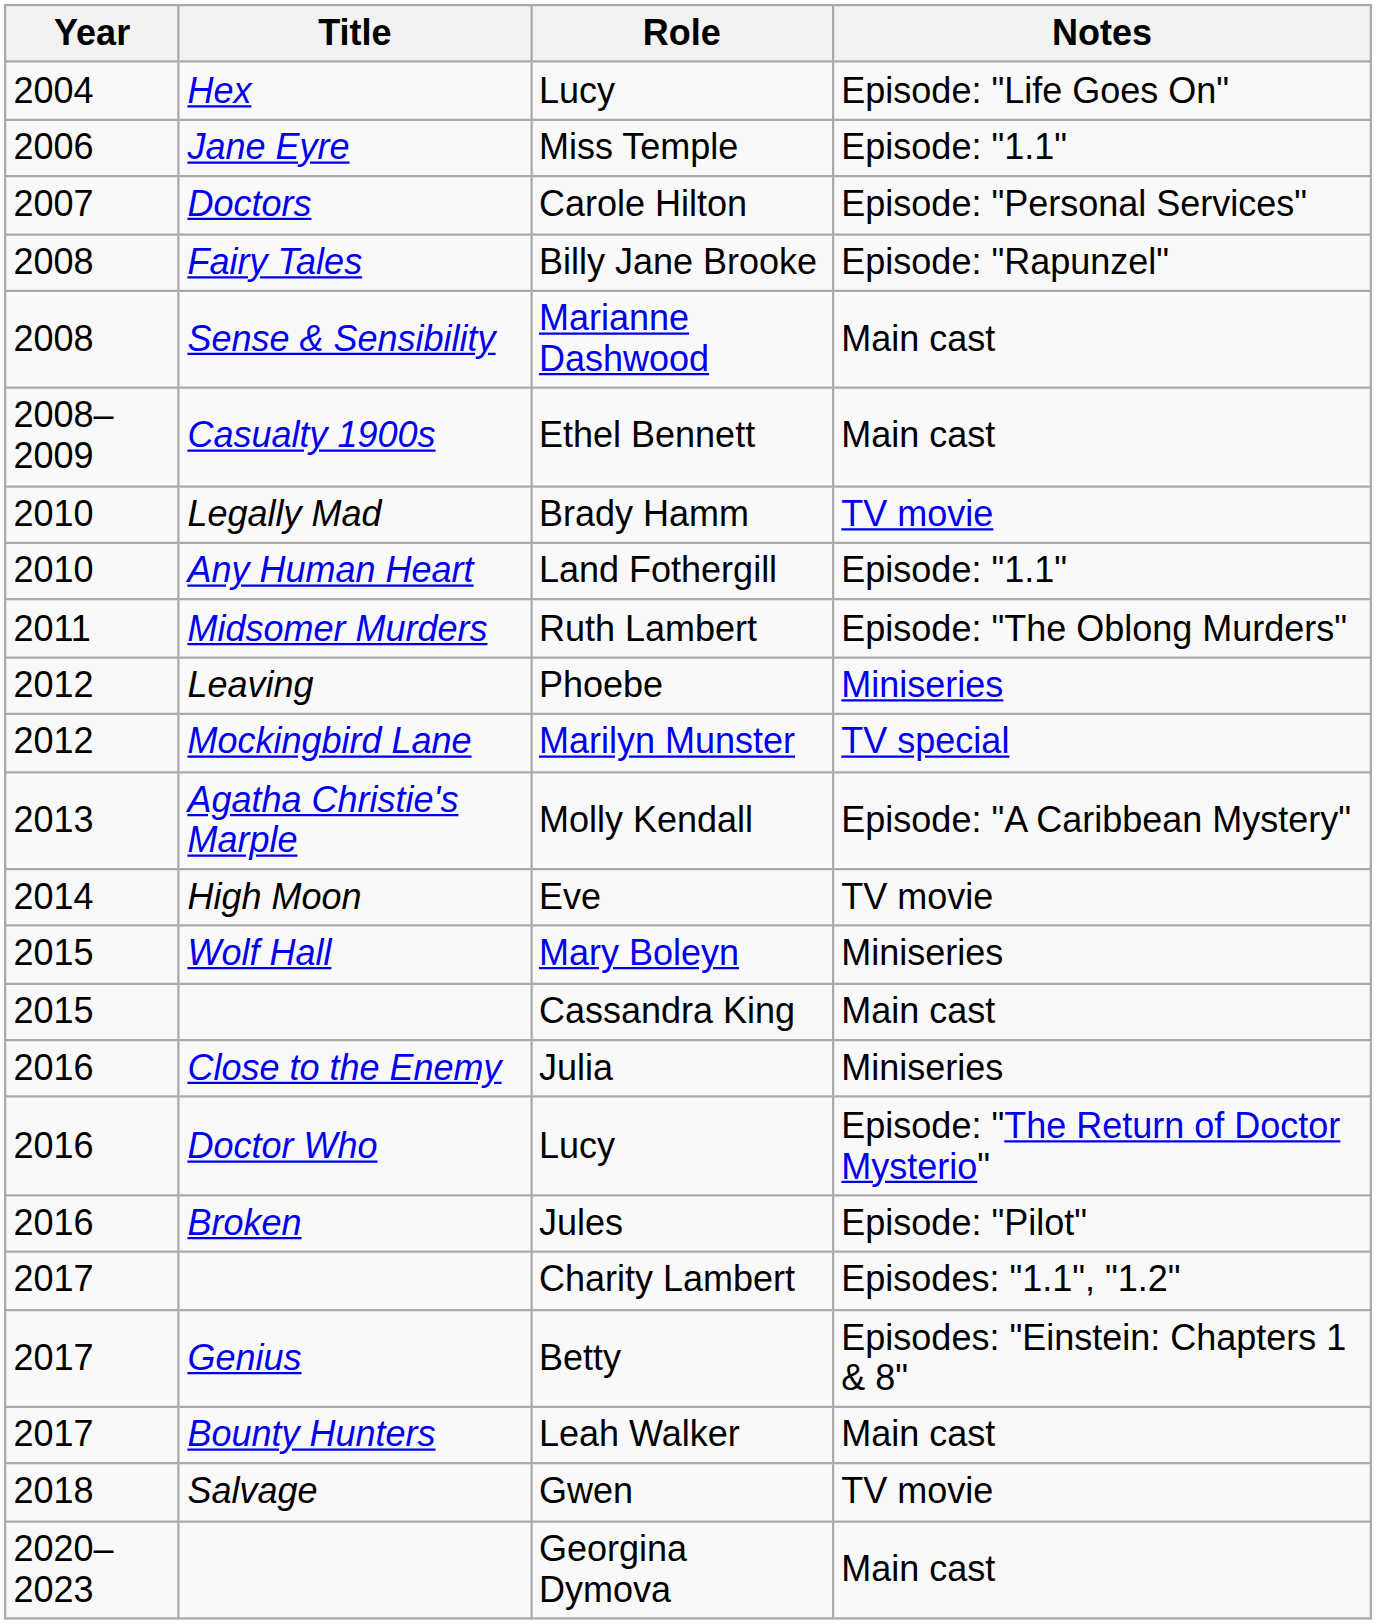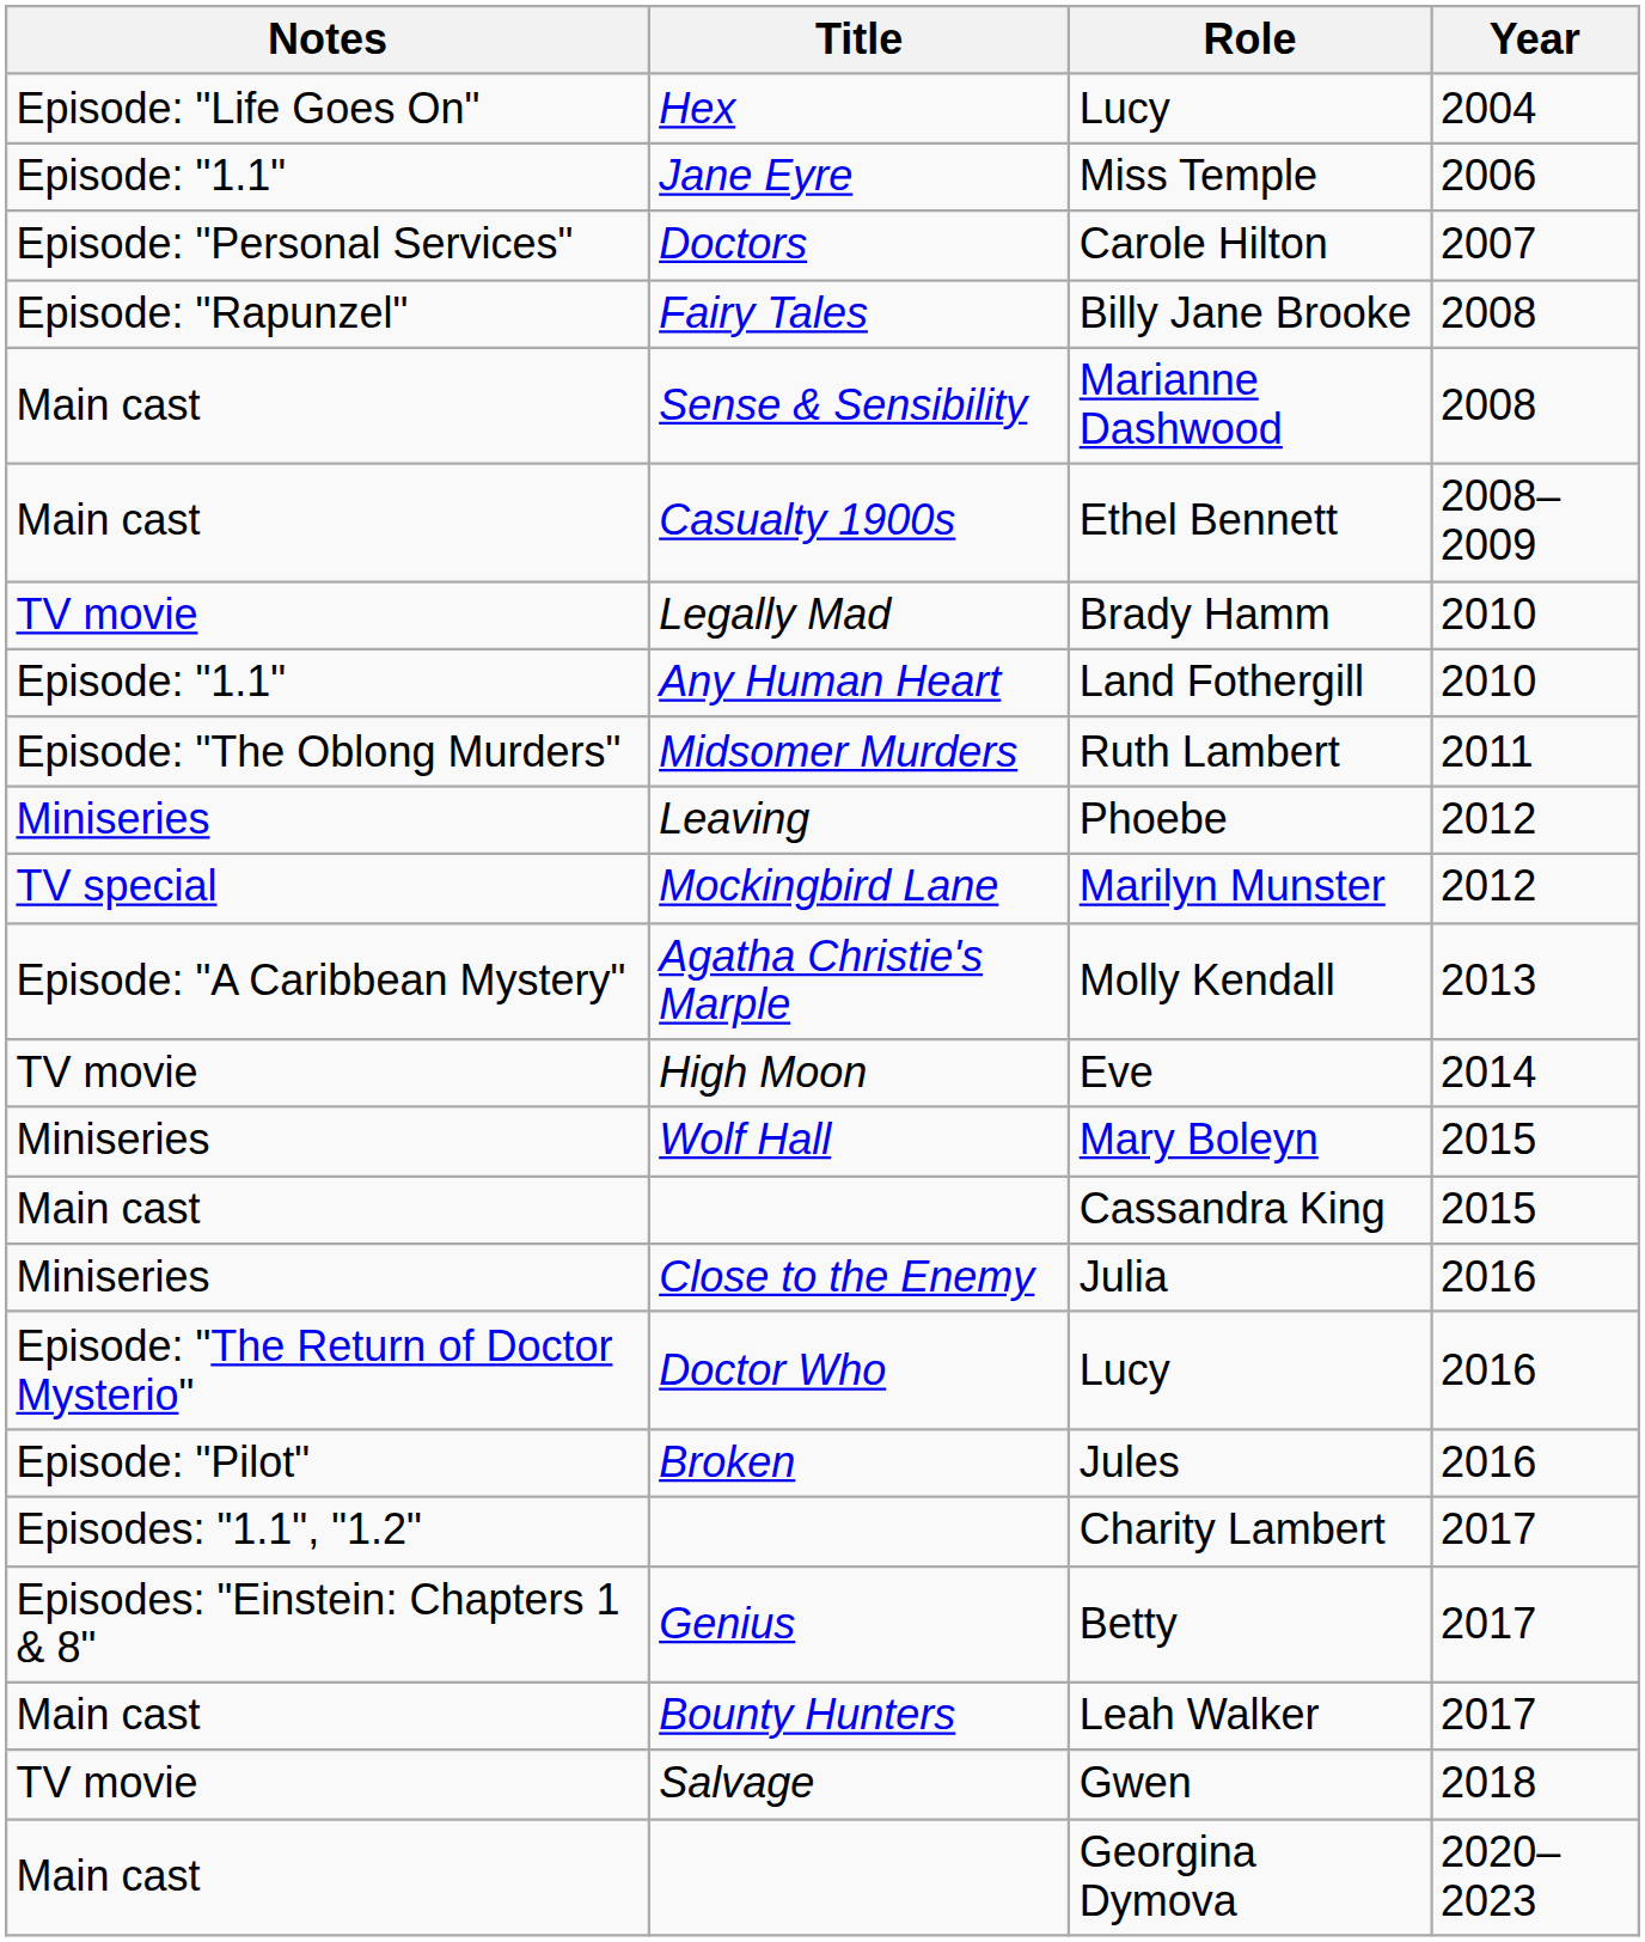columns swapped: Year <-> Notes
